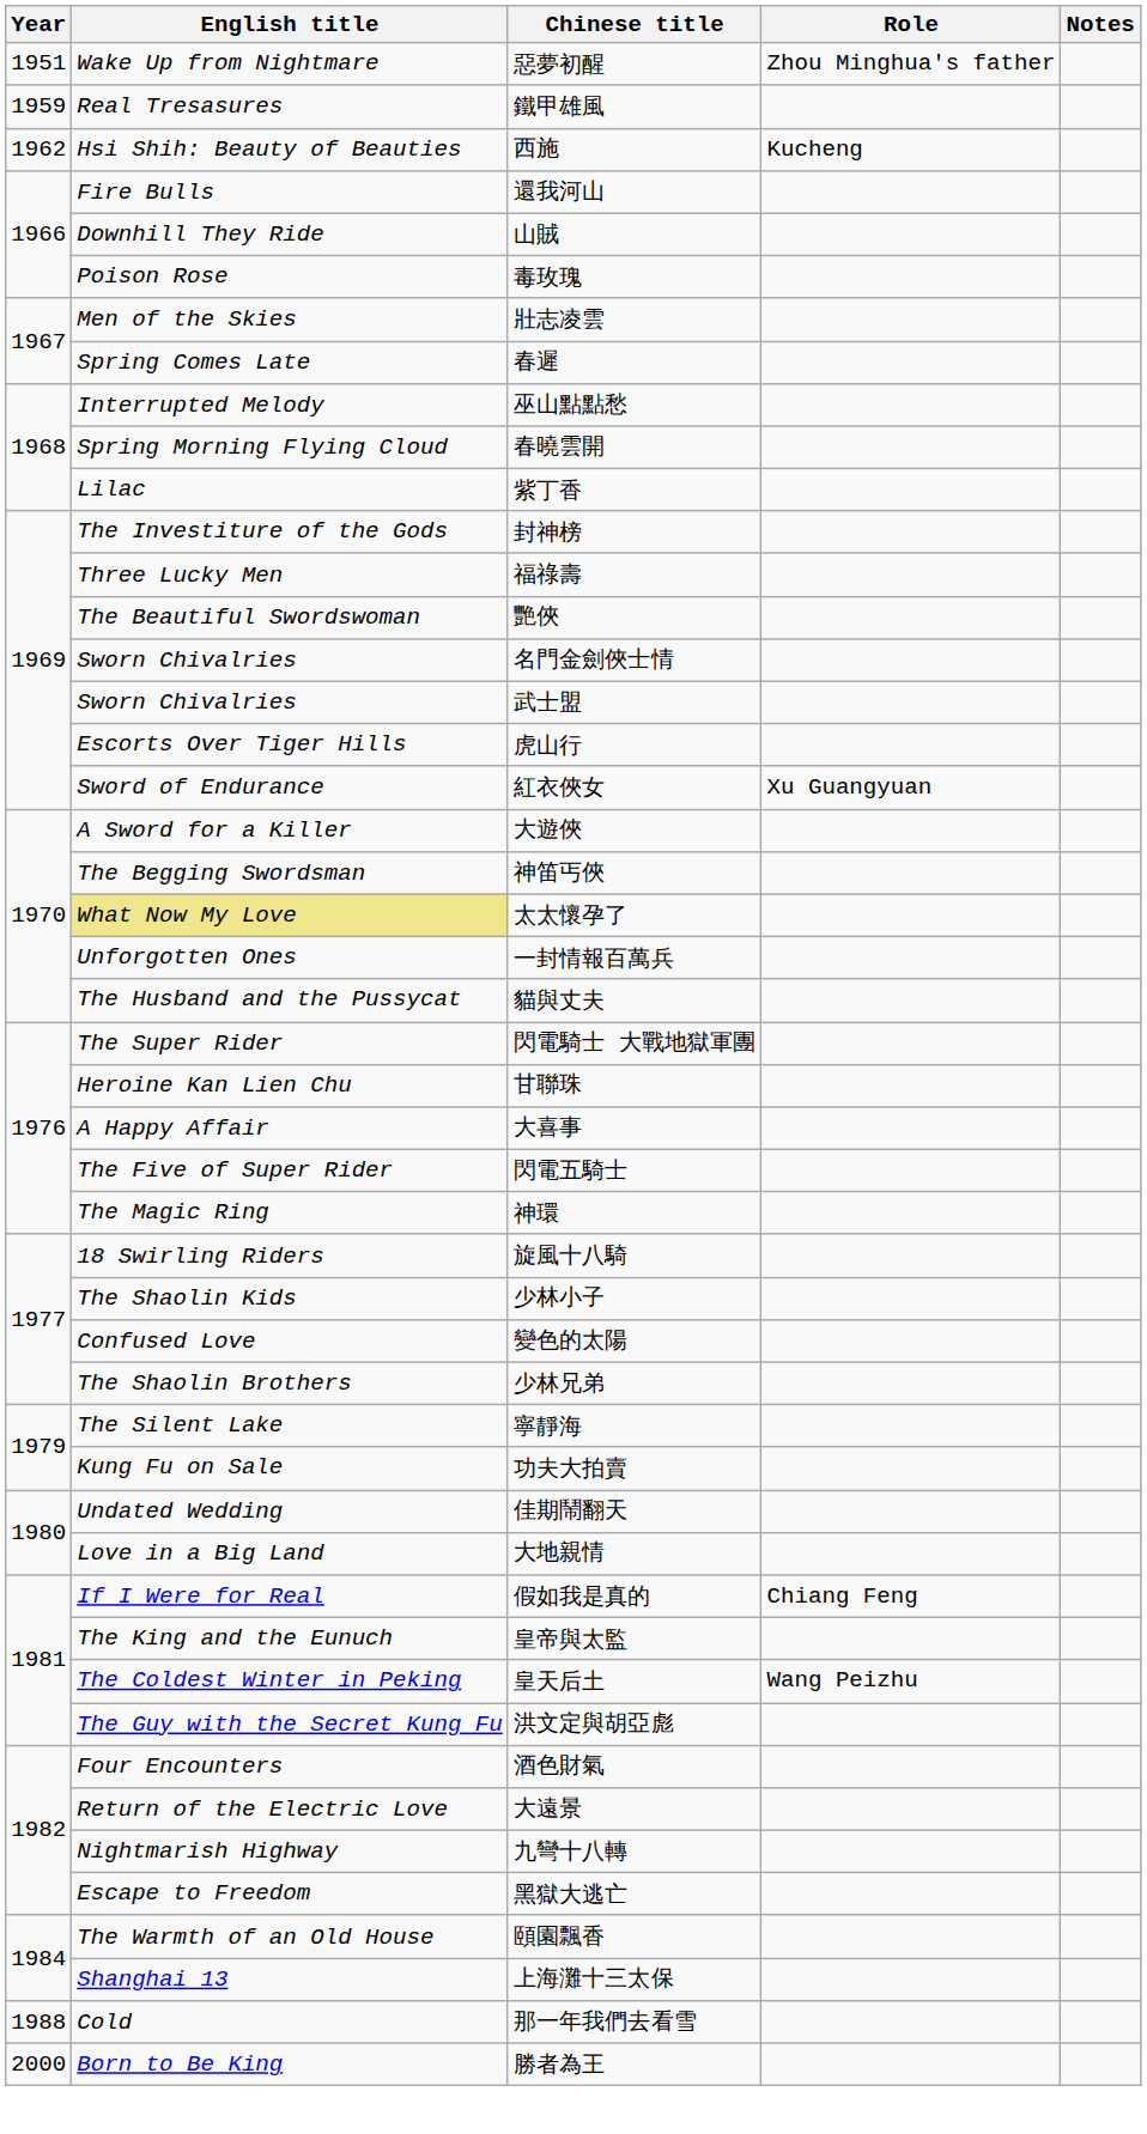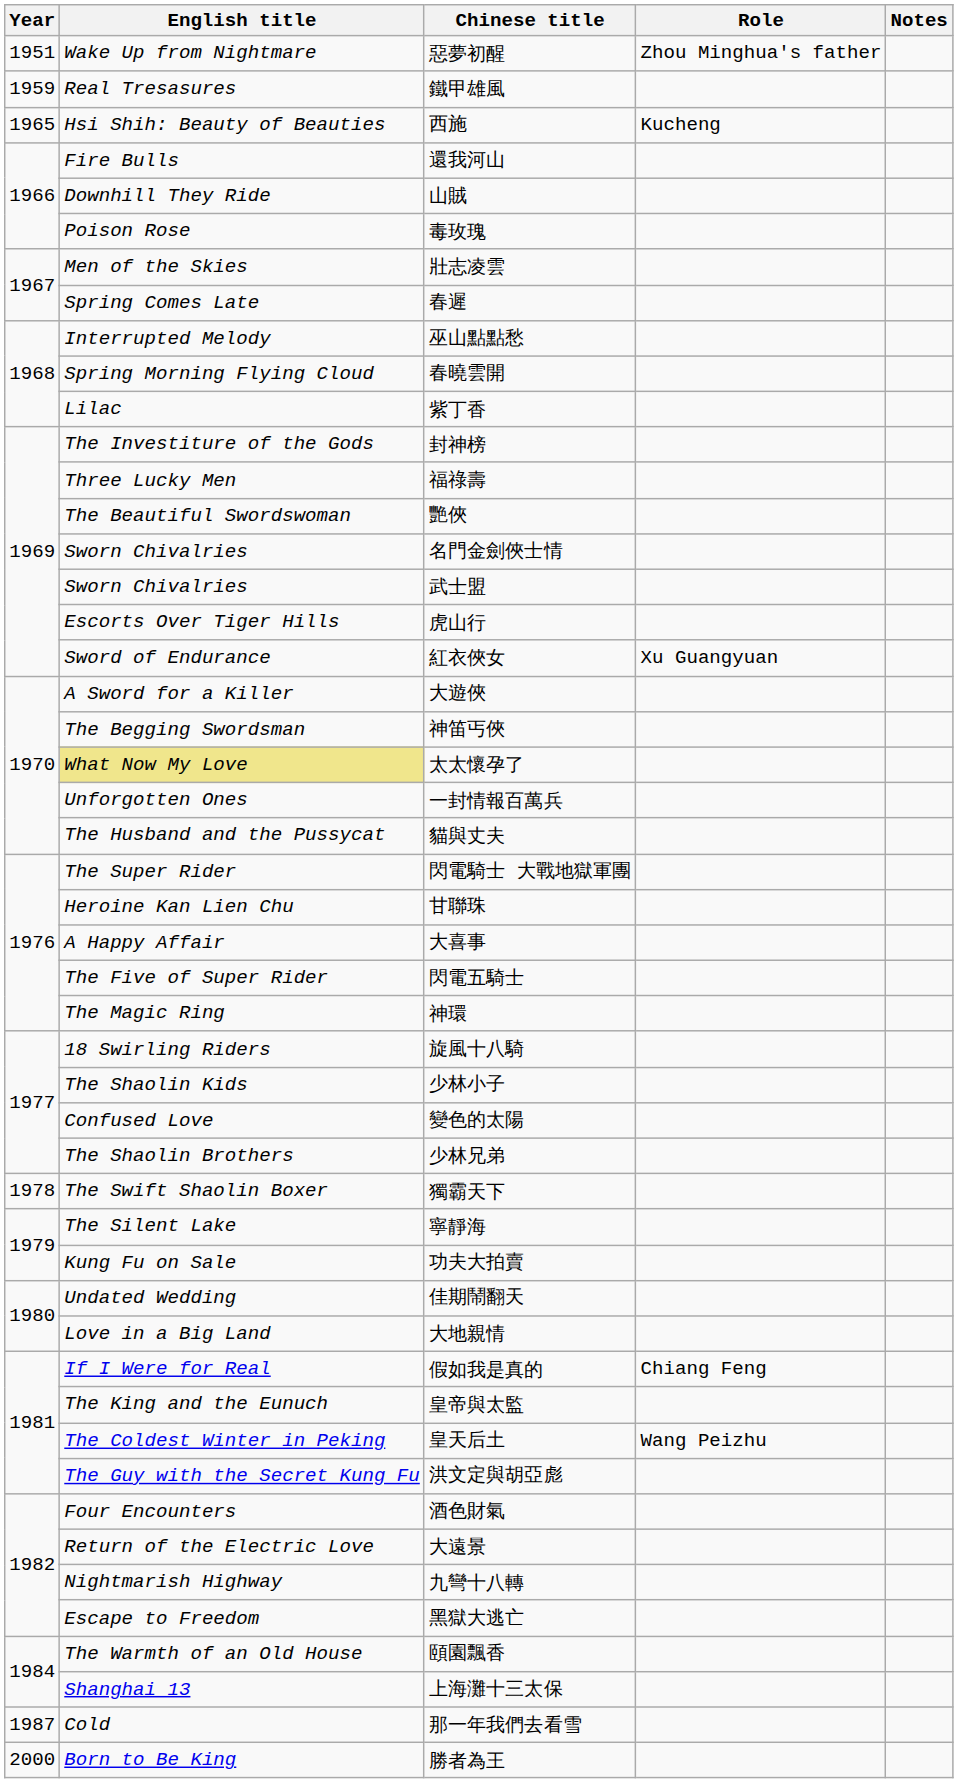西施 | Year: 1962 -> 1965
+ row: 1978 | The Swift Shaolin Boxer | 獨霸天下
那一年我們去看雪 | Year: 1988 -> 1987
